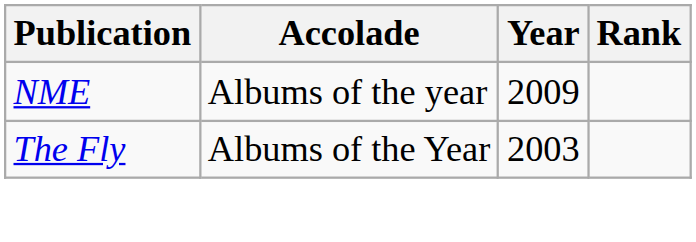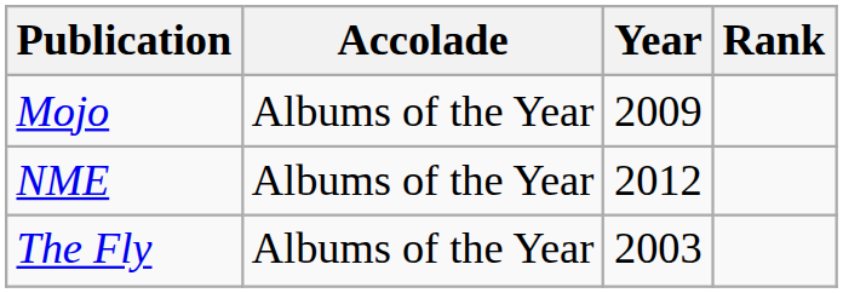+ row: Mojo | Albums of the Year | 2009
NME | Accolade: Albums of the year -> Albums of the Year
NME | Year: 2009 -> 2012
